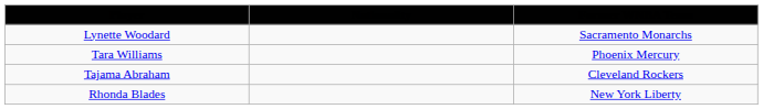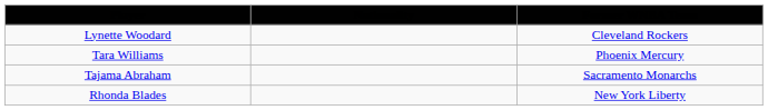Lynette Woodard | Former WNBA Team: Sacramento Monarchs -> Cleveland Rockers
Tajama Abraham | Former WNBA Team: Cleveland Rockers -> Sacramento Monarchs
